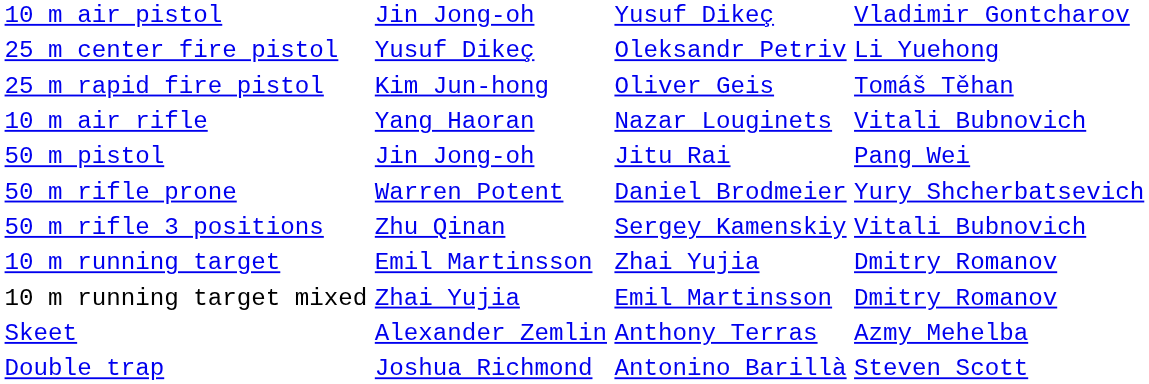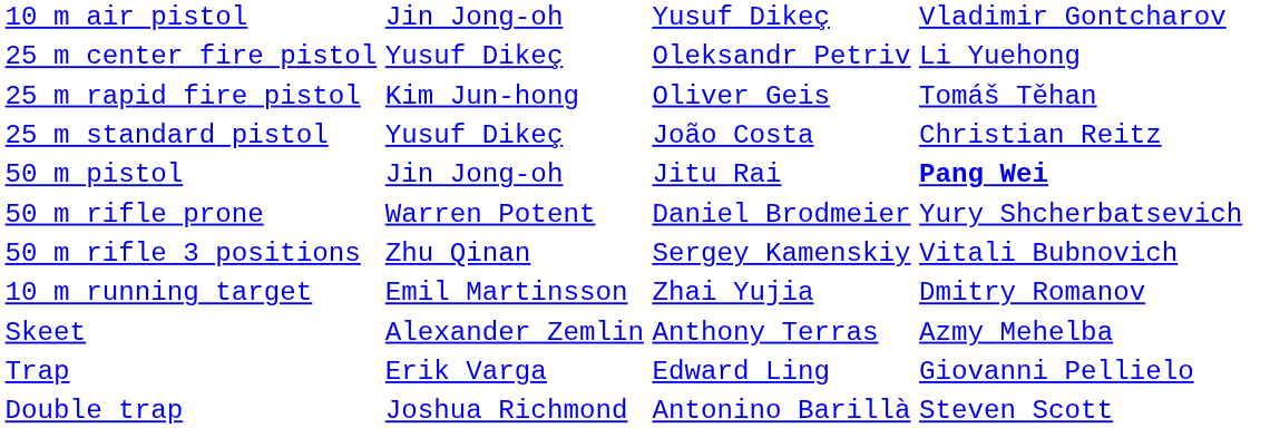+ row: 25 m standard pistol | Yusuf Dikeç | João Costa | Christian Reitz
- row: 10 m air rifle | Yang Haoran | Nazar Louginets | Vitali Bubnovich
50 m pistol | column 4: normal -> bold
- row: 10 m running target mixed | Zhai Yujia | Emil Martinsson | Dmitry Romanov
+ row: Trap | Erik Varga | Edward Ling | Giovanni Pellielo
